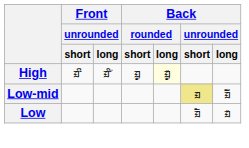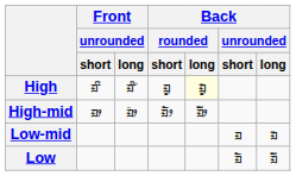+ row: High-mid | ᤀᤣ | ᤀᤣ᤺ | ᤀᤥ | ᤀᤥ᤺
Low-mid | Back / unrounded / short: khaki background -> no background
Low-mid | Back / unrounded / long: ᤀᤠ᤺ -> ᤀ᤺
Low | Back / unrounded / long: ᤀ᤺ -> ᤀᤠ᤺
